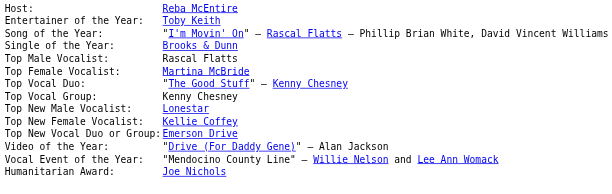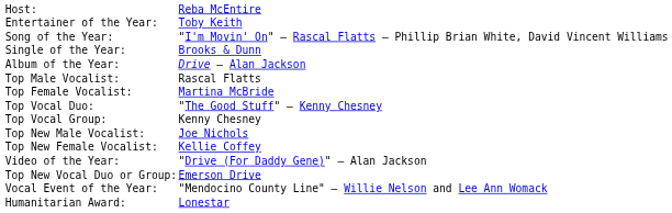+ row: Album of the Year: | Drive – Alan Jackson
Top New Male Vocalist: | column 2: Lonestar -> Joe Nichols
rows swapped: Top New Vocal Duo or Group: <-> Video of the Year:
Humanitarian Award: | column 2: Joe Nichols -> Lonestar
